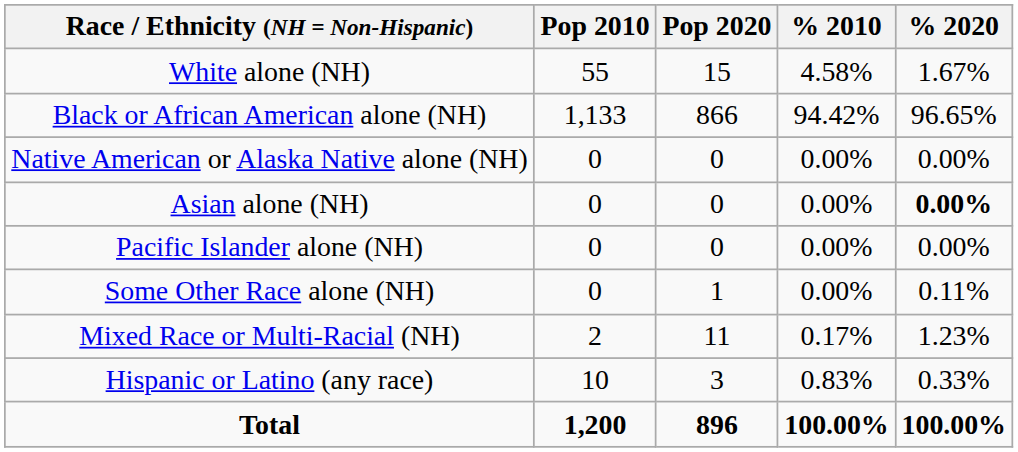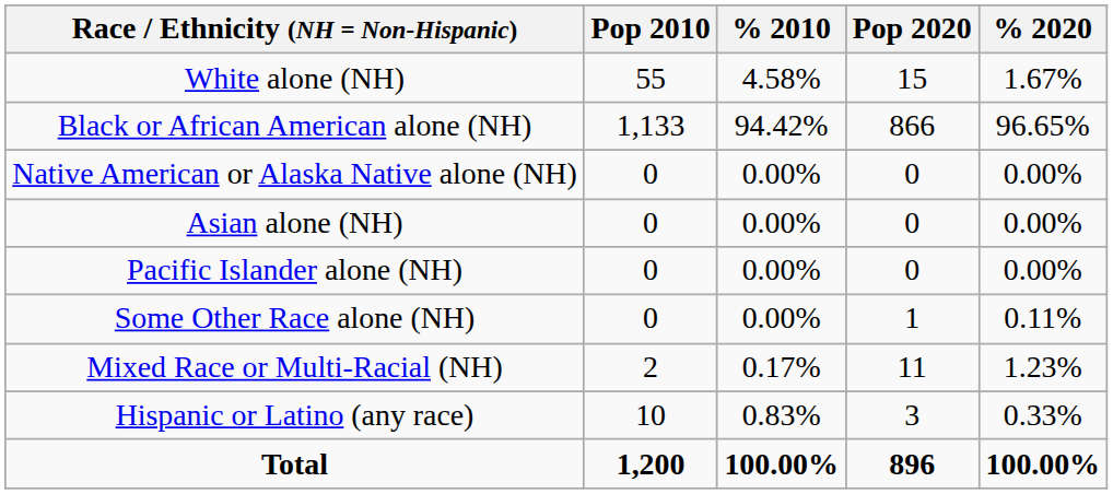columns swapped: Pop 2020 <-> % 2010
Asian alone (NH) | % 2020: bold -> normal
